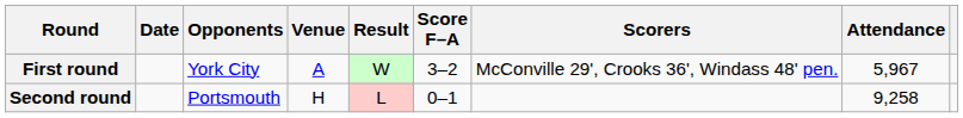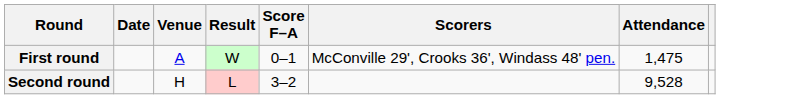- column: Opponents | York City | Portsmouth
First round | Score F–A: 3–2 -> 0–1
First round | Attendance: 5,967 -> 1,475
Second round | Score F–A: 0–1 -> 3–2
Second round | Attendance: 9,258 -> 9,528
